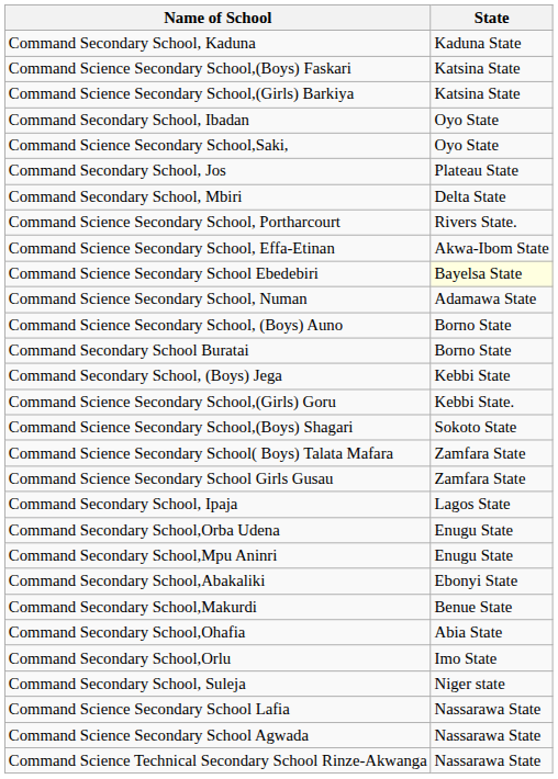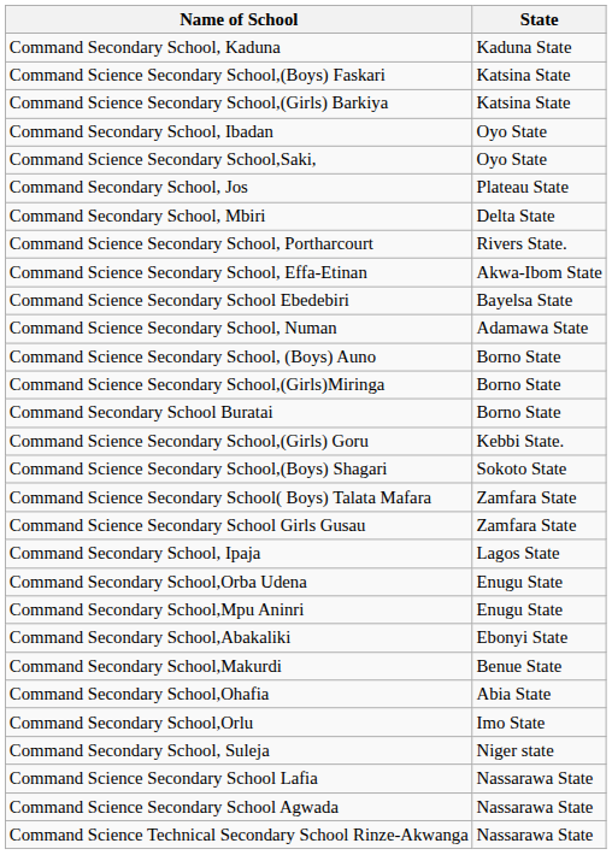Command Science Secondary School Ebedebiri | State: lightyellow background -> no background
+ row: Command Science Secondary School,(Girls)Miringa | Borno State
- row: Command Secondary School, (Boys) Jega | Kebbi State
